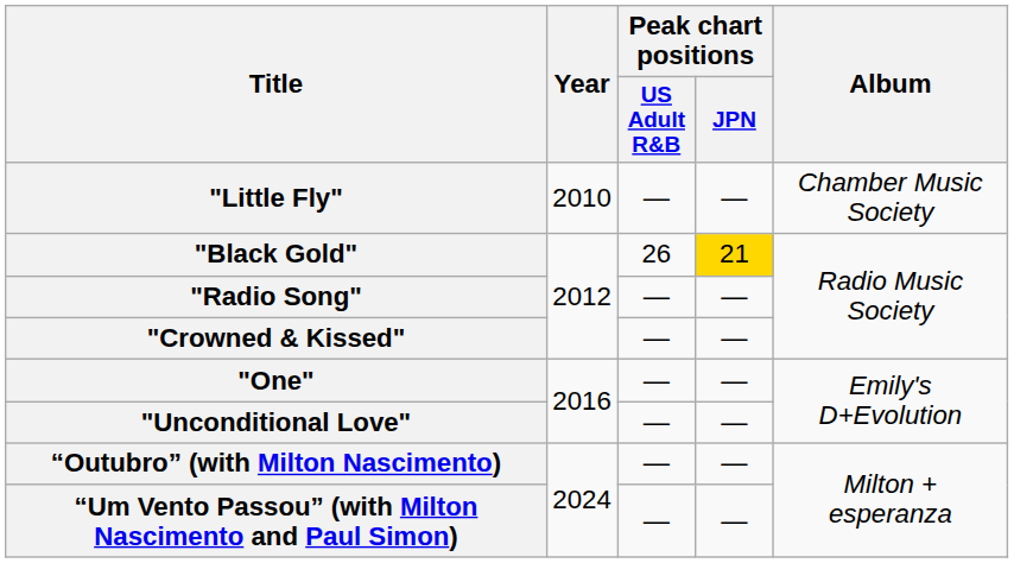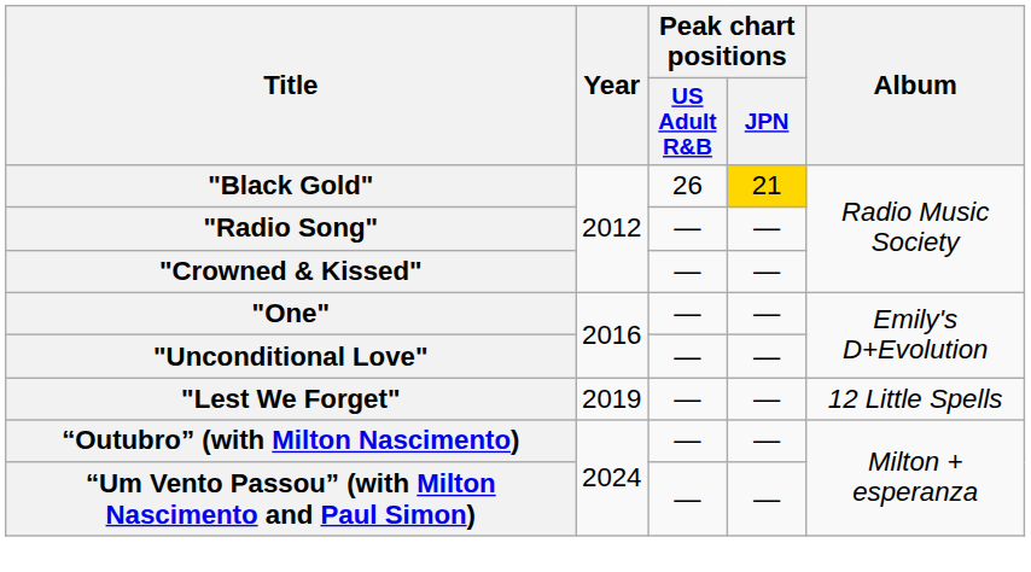- row: "Little Fly" | 2010 | — | — | Chamber Music Society
+ row: "Lest We Forget" | 2019 | — | — | 12 Little Spells
